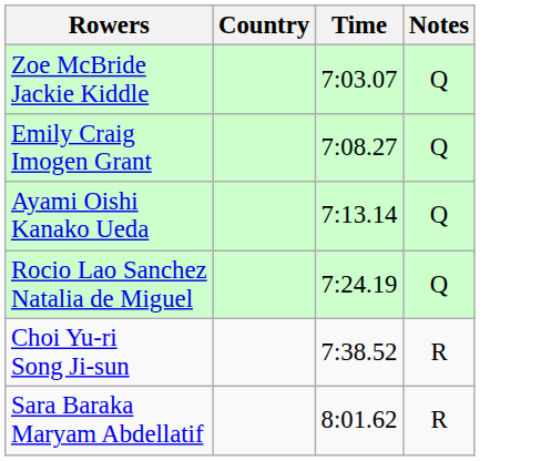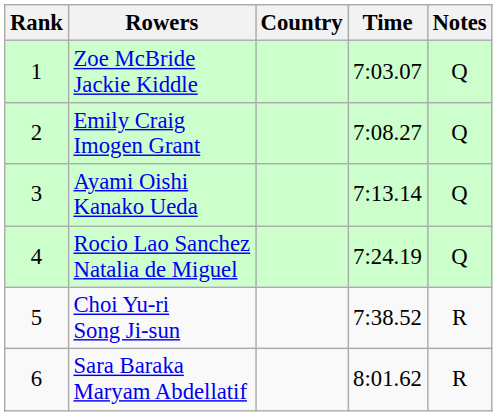+ column: Rank | 1 | 2 | 3 | 4 | 5 | 6
